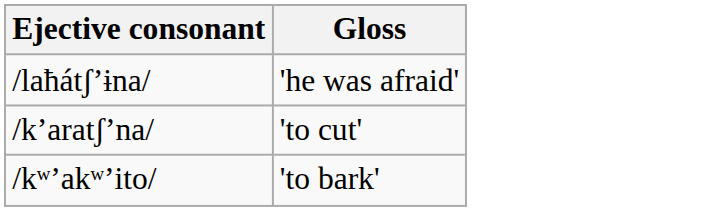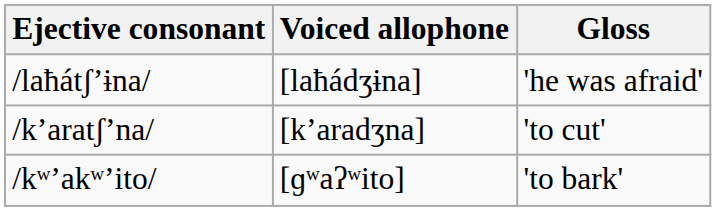+ column: Voiced allophone | [laħádʒɨna] | [kʼaradʒna] | [ɡʷaʔʷito]
